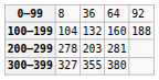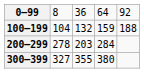100–199 | column 4: 160 -> 159
200–299 | column 4: 281 -> 284
